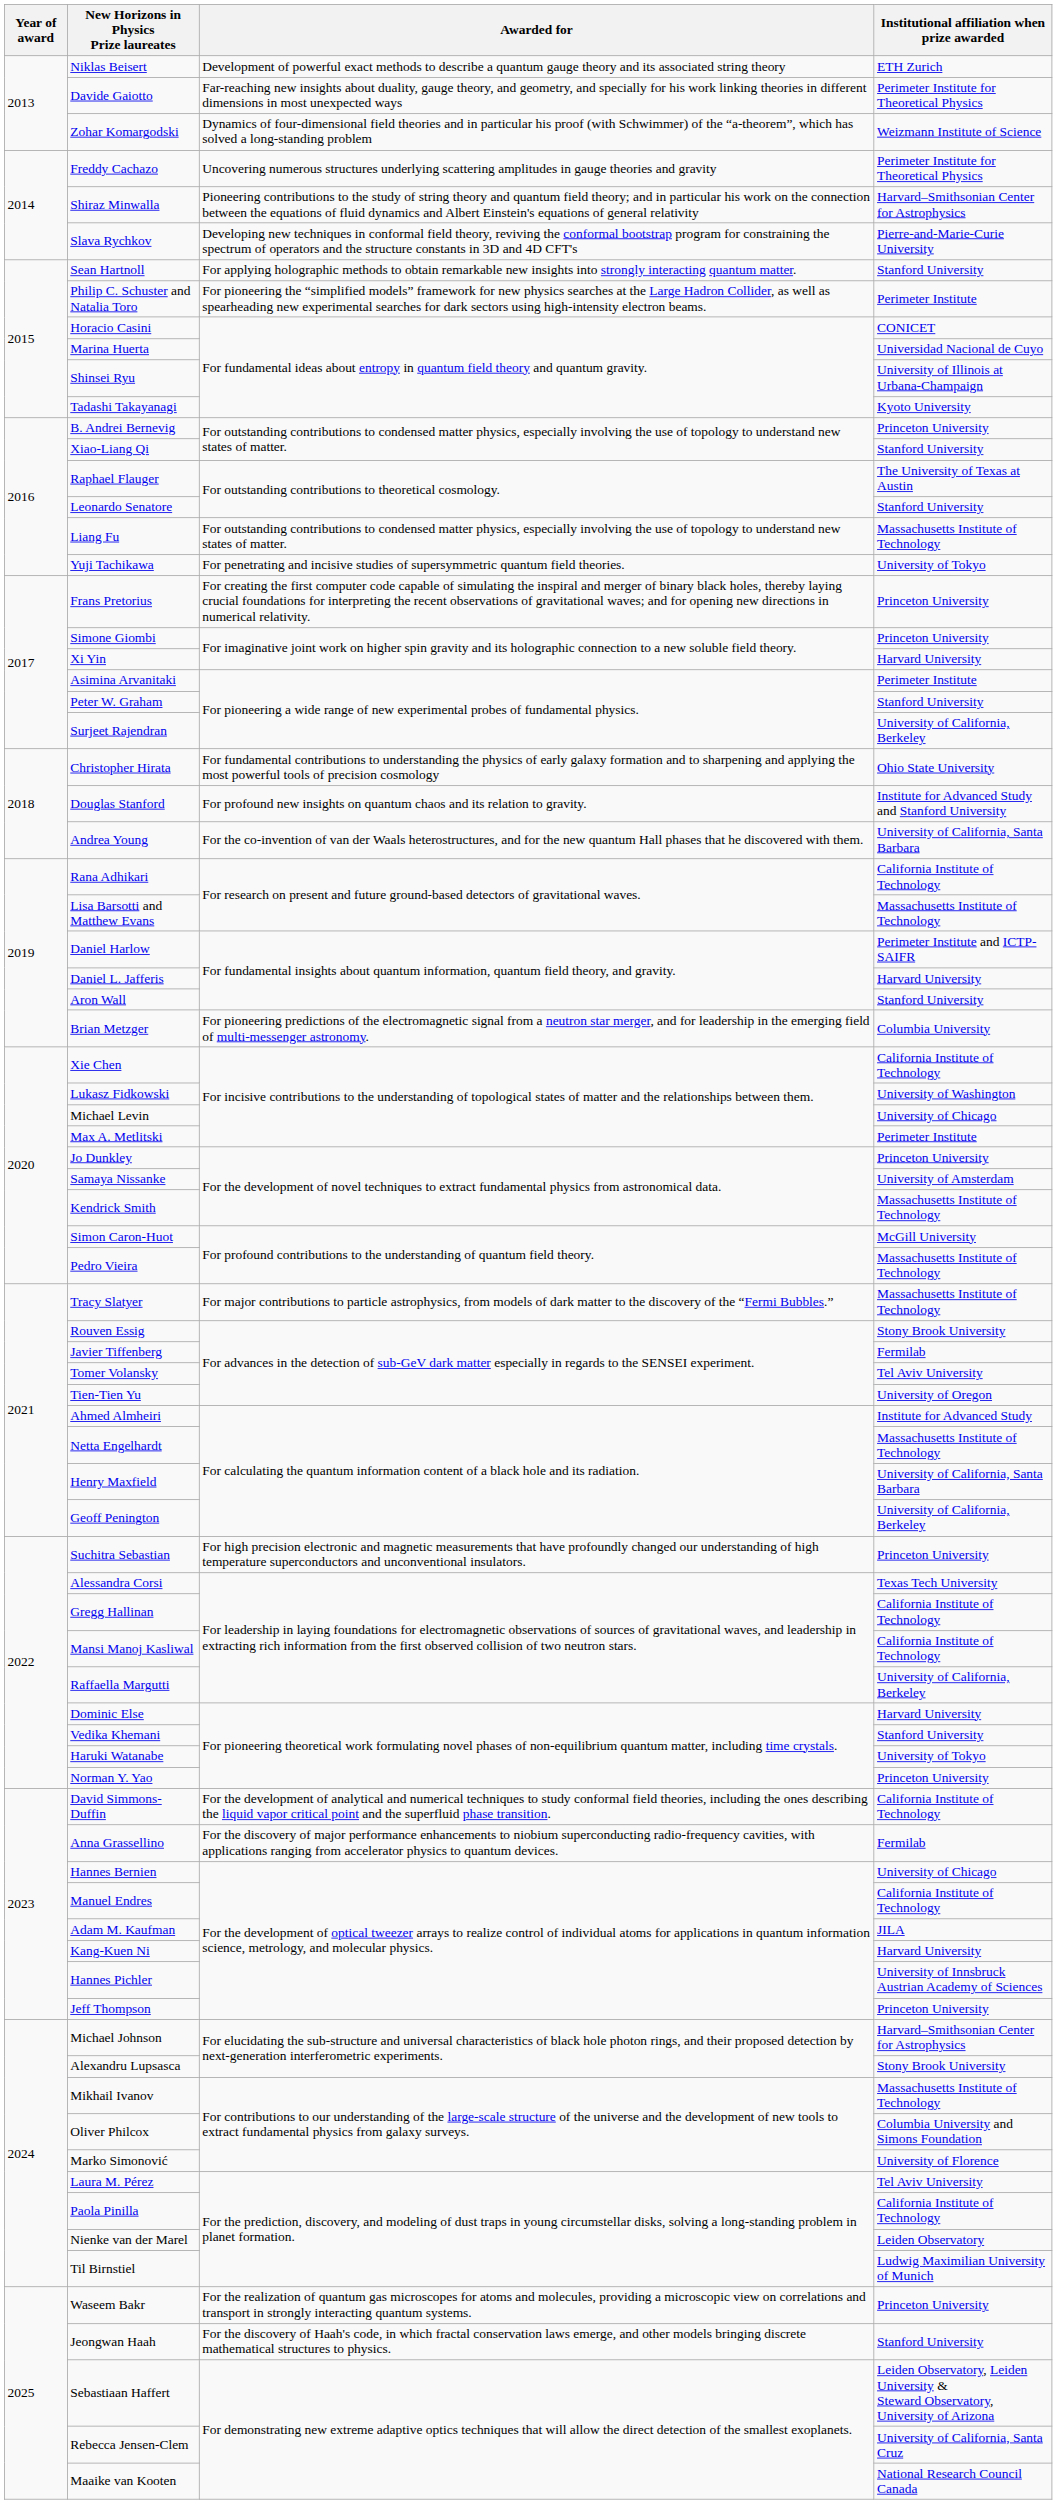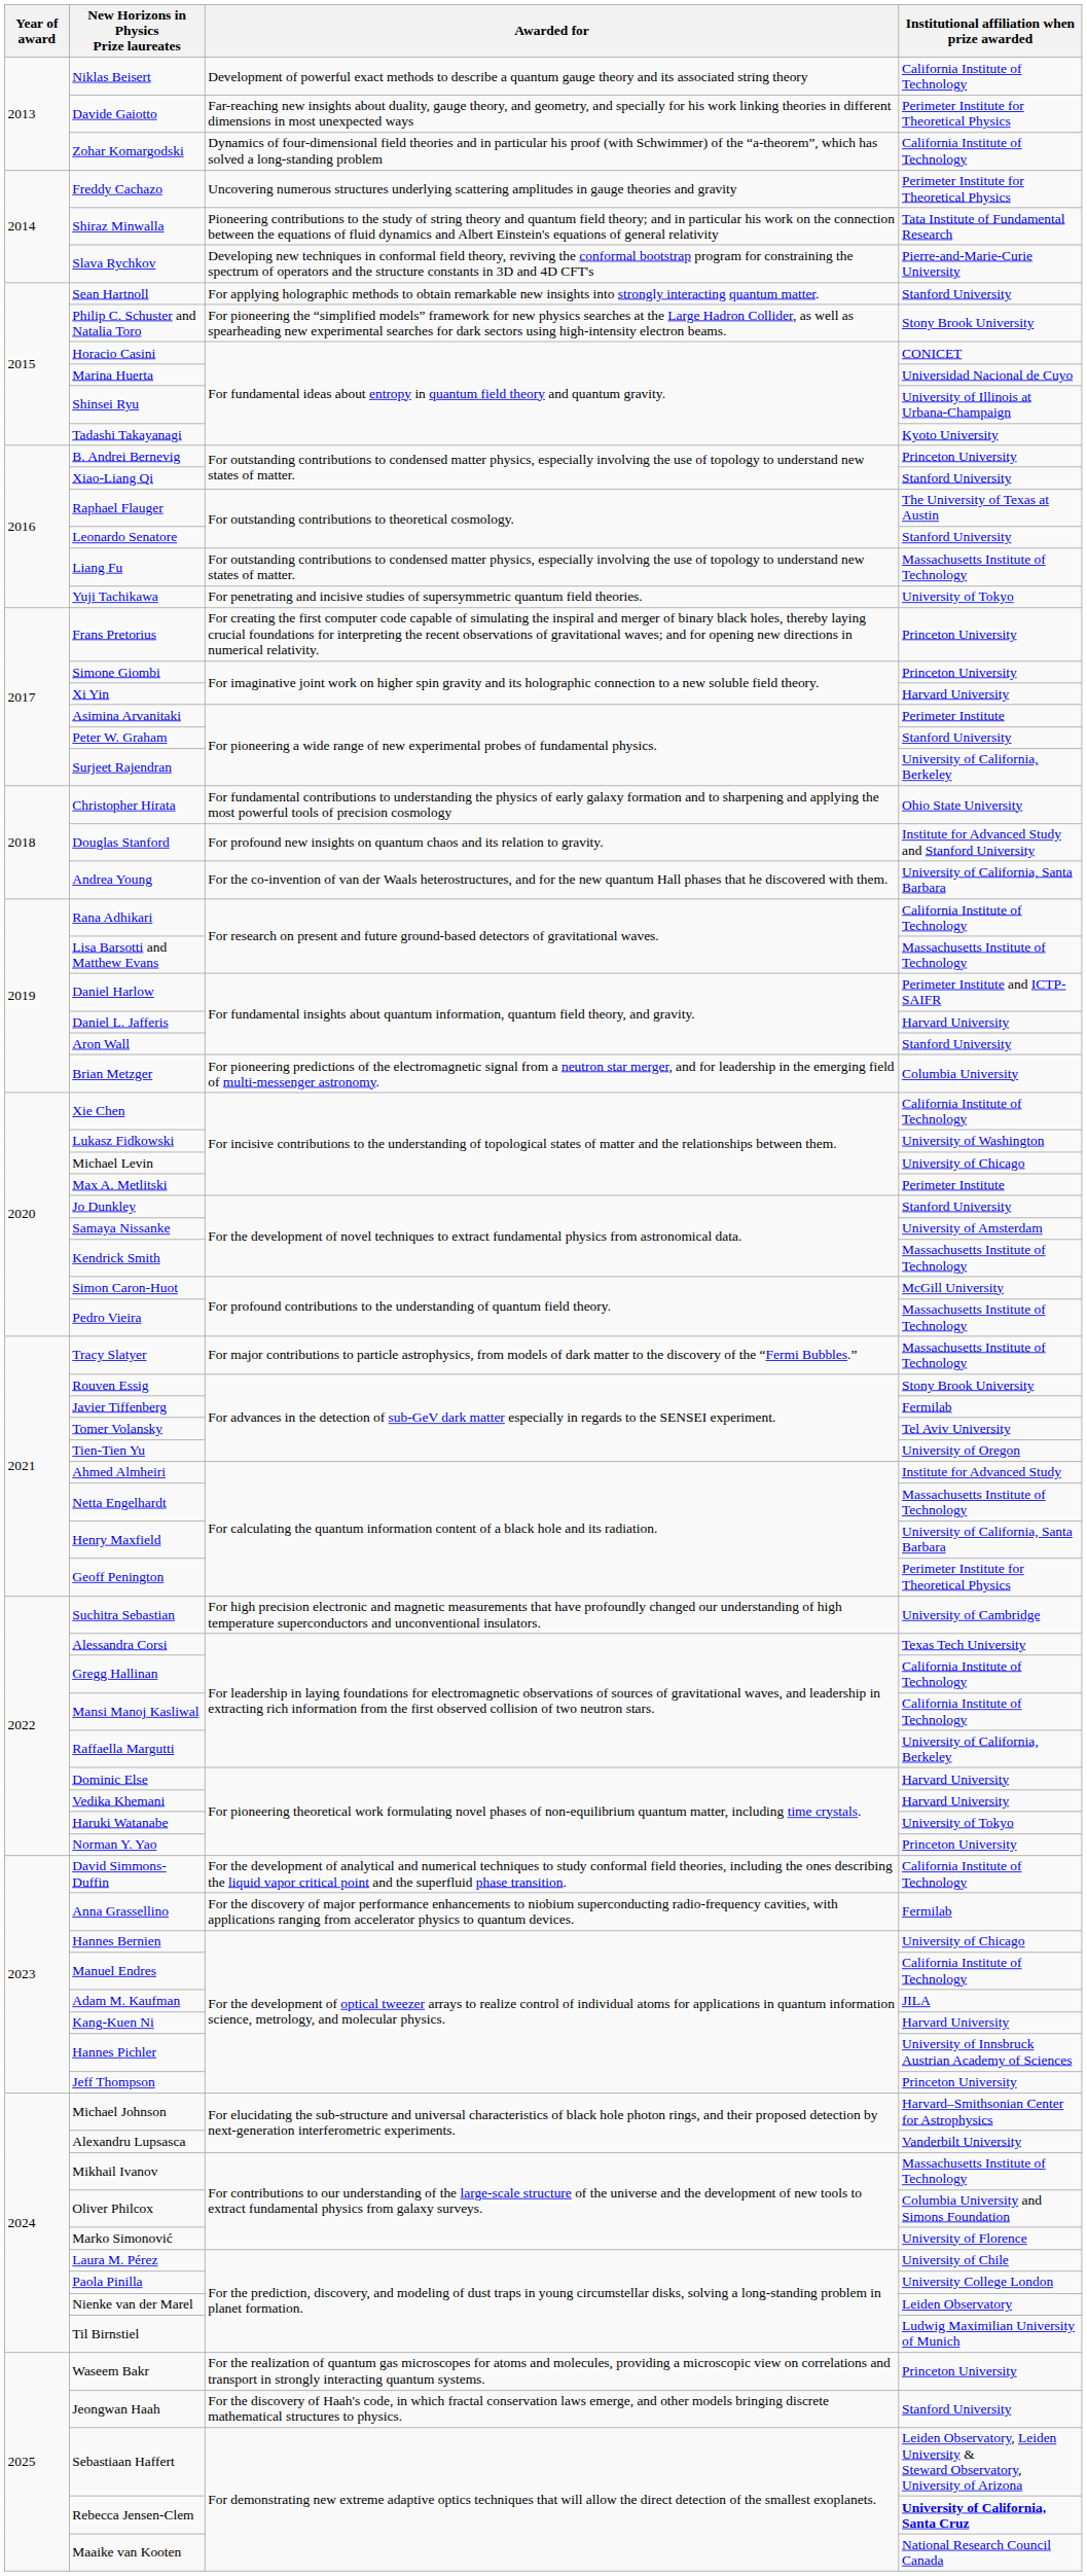Niklas Beisert | Institutional affiliation when prize awarded: ETH Zurich -> California Institute of Technology
Zohar Komargodski | Institutional affiliation when prize awarded: Weizmann Institute of Science -> California Institute of Technology
Shiraz Minwalla | Institutional affiliation when prize awarded: Harvard–Smithsonian Center for Astrophysics -> Tata Institute of Fundamental Research
Philip C. Schuster and Natalia Toro | Institutional affiliation when prize awarded: Perimeter Institute -> Stony Brook University
Jo Dunkley | Institutional affiliation when prize awarded: Princeton University -> Stanford University
Geoff Penington | Institutional affiliation when prize awarded: University of California, Berkeley -> Perimeter Institute for Theoretical Physics
Suchitra Sebastian | Institutional affiliation when prize awarded: Princeton University -> University of Cambridge
Vedika Khemani | Institutional affiliation when prize awarded: Stanford University -> Harvard University
Alexandru Lupsasca | Institutional affiliation when prize awarded: Stony Brook University -> Vanderbilt University
Laura M. Pérez | Institutional affiliation when prize awarded: Tel Aviv University -> University of Chile
Paola Pinilla | Institutional affiliation when prize awarded: California Institute of Technology -> University College London
Rebecca Jensen-Clem | Institutional affiliation when prize awarded: normal -> bold
